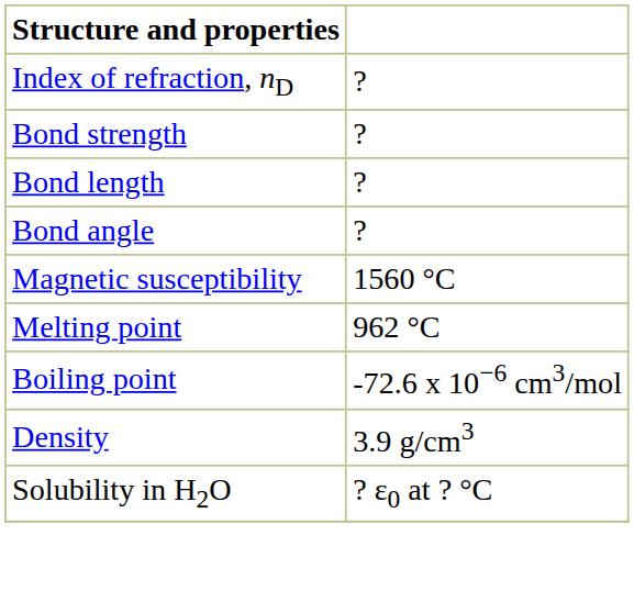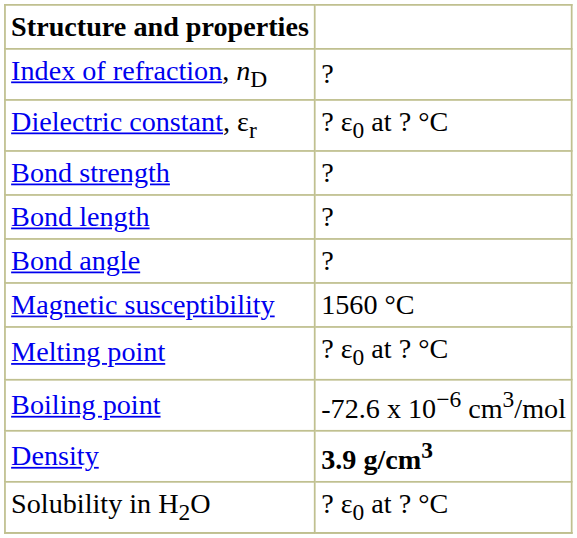+ row: Dielectric constant, εr | ? ε0 at ? °C
Melting point | column 2: 962 °C -> ? ε0 at ? °C
Density | column 2: normal -> bold
